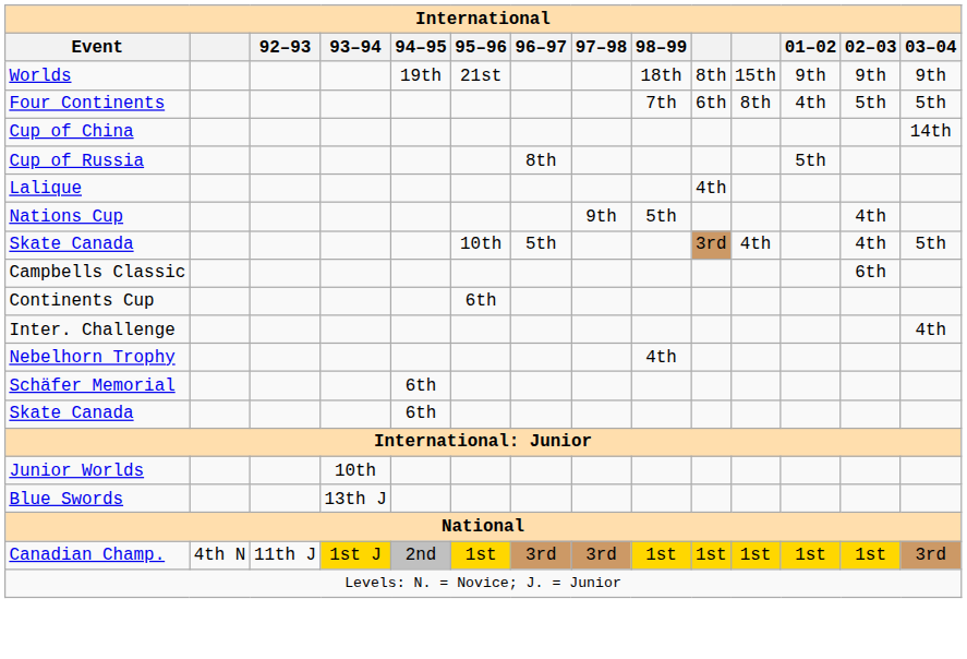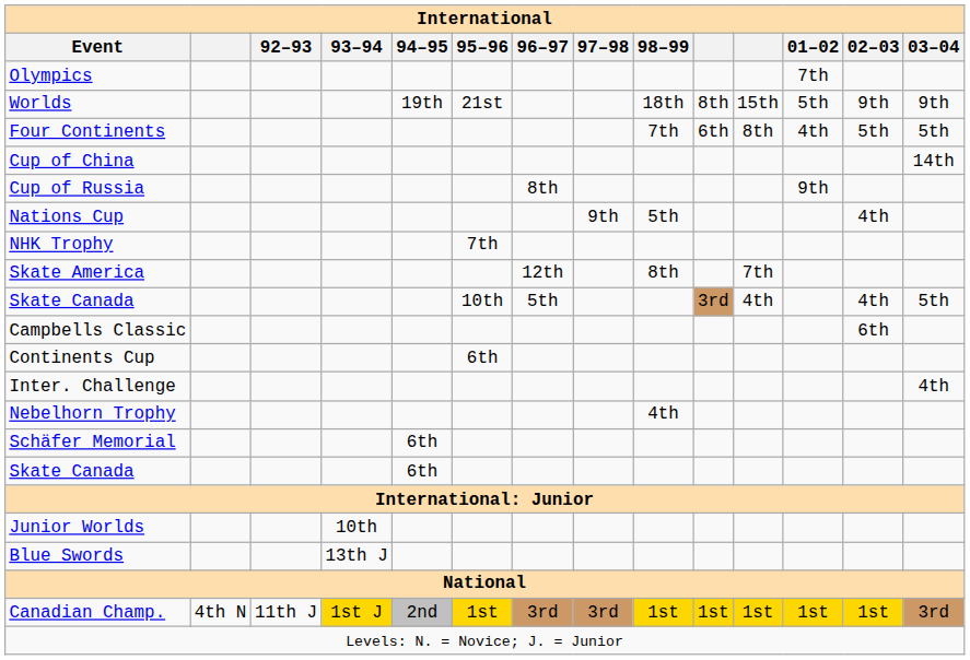+ row: Olympics | 7th
Worlds | 01–02: 9th -> 5th
Cup of Russia | 01–02: 5th -> 9th
- row: Lalique | 4th
+ row: NHK Trophy | 7th
+ row: Skate America | 12th | 8th | 7th
